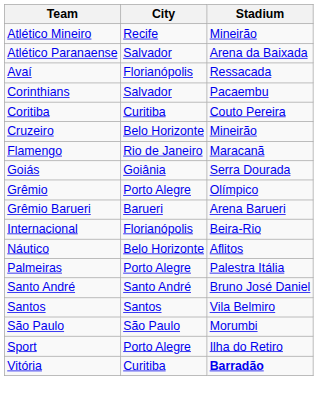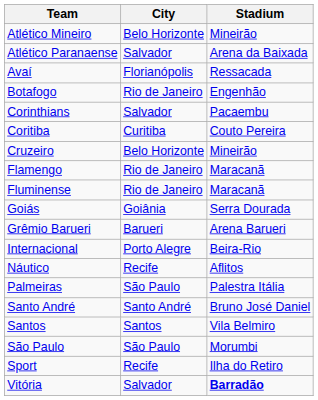Atlético Mineiro | City: Recife -> Belo Horizonte
+ row: Botafogo | Rio de Janeiro | Engenhão
+ row: Fluminense | Rio de Janeiro | Maracanã
- row: Grêmio | Porto Alegre | Olímpico
Internacional | City: Florianópolis -> Porto Alegre
Náutico | City: Belo Horizonte -> Recife
Palmeiras | City: Porto Alegre -> São Paulo
Sport | City: Porto Alegre -> Recife
Vitória | City: Curitiba -> Salvador
